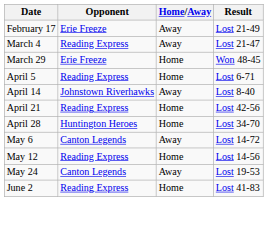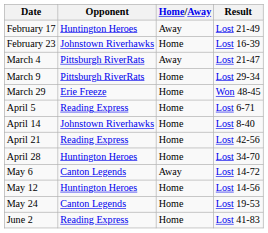February 17 | Opponent: Erie Freeze -> Huntington Heroes
+ row: February 23 | Johnstown Riverhawks | Home | Lost 16-39
March 4 | Opponent: Reading Express -> Pittsburgh RiverRats
+ row: March 9 | Pittsburgh RiverRats | Home | Lost 29-34
April 14 | Home/Away: Away -> Home
May 12 | Opponent: Reading Express -> Huntington Heroes
May 24 | Home/Away: Away -> Home
